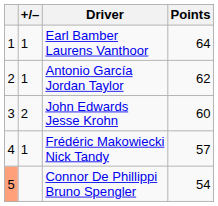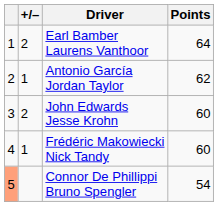Earl Bamber Laurens Vanthoor | +/–: 1 -> 2
Frédéric Makowiecki Nick Tandy | Points: 57 -> 60
